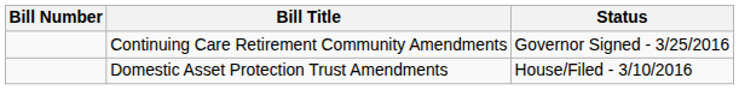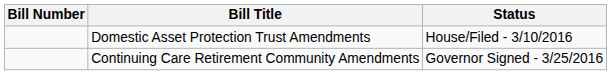rows swapped: Domestic Asset Protection Trust Amendments <-> Continuing Care Retirement Community Amendments
